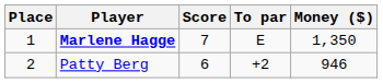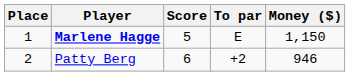Marlene Hagge | Score: 7 -> 5
Marlene Hagge | Money ($): 1,350 -> 1,150
